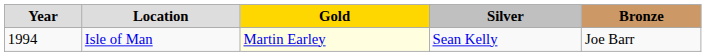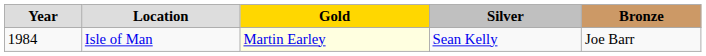Isle of Man | Year: 1994 -> 1984
